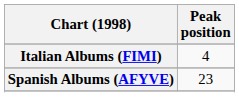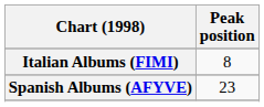Italian Albums (FIMI) | Peak position: 4 -> 8
